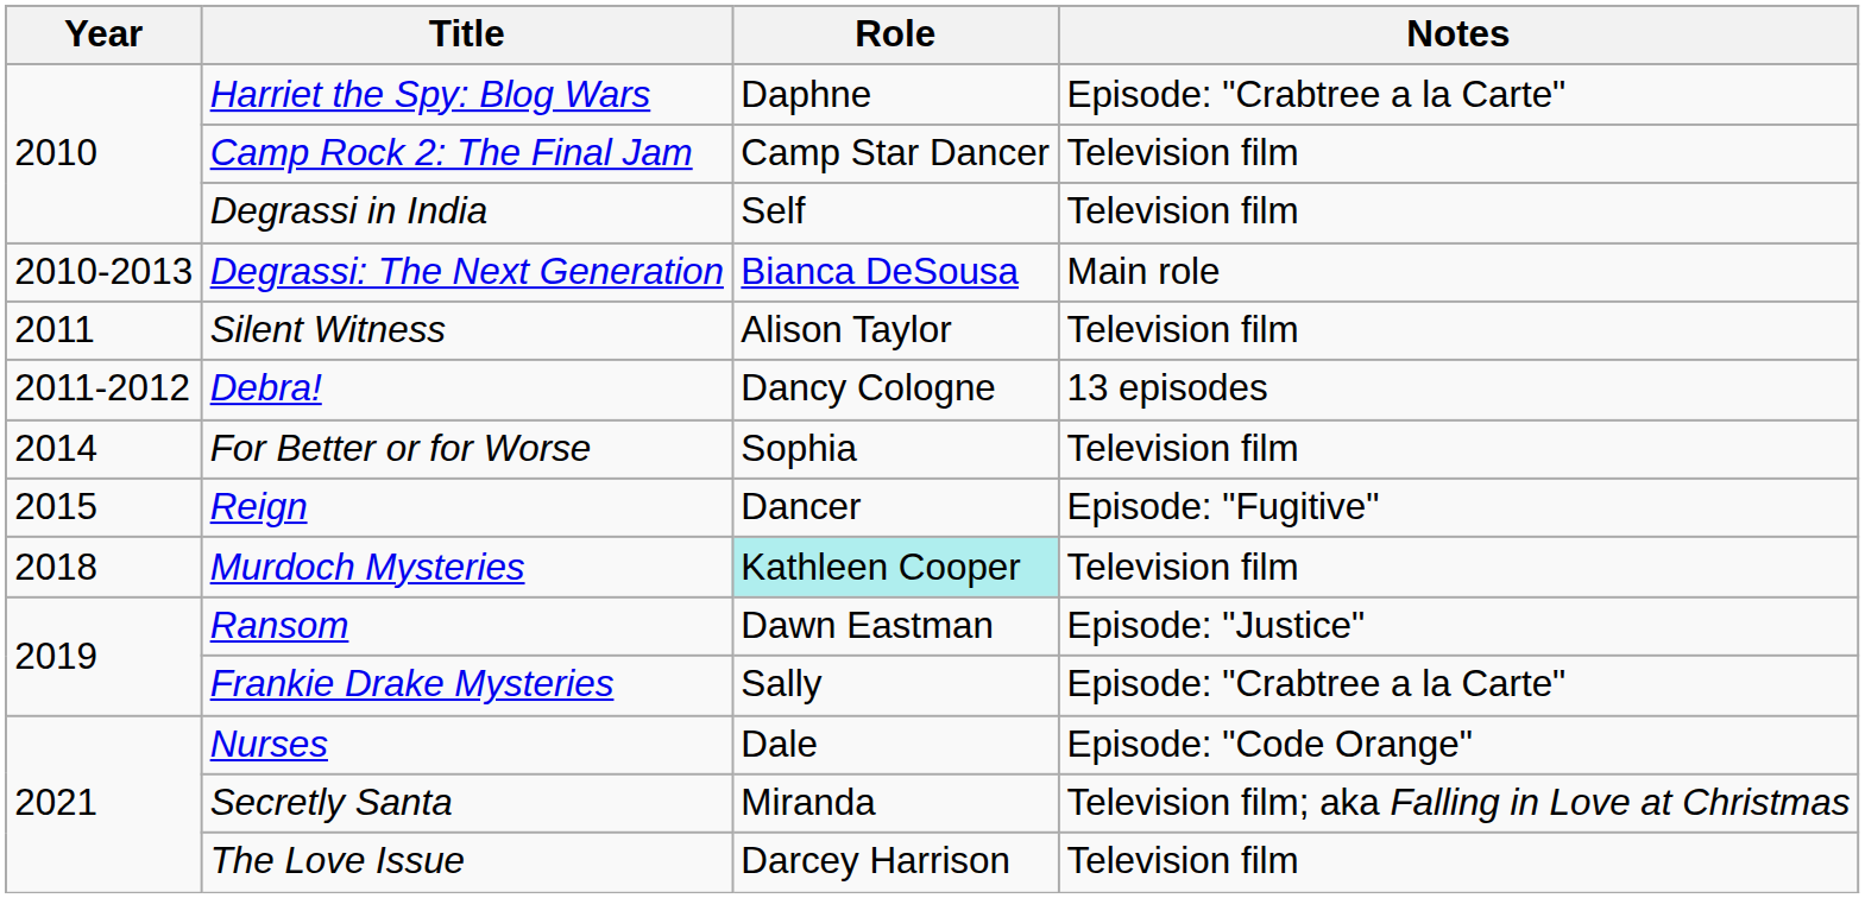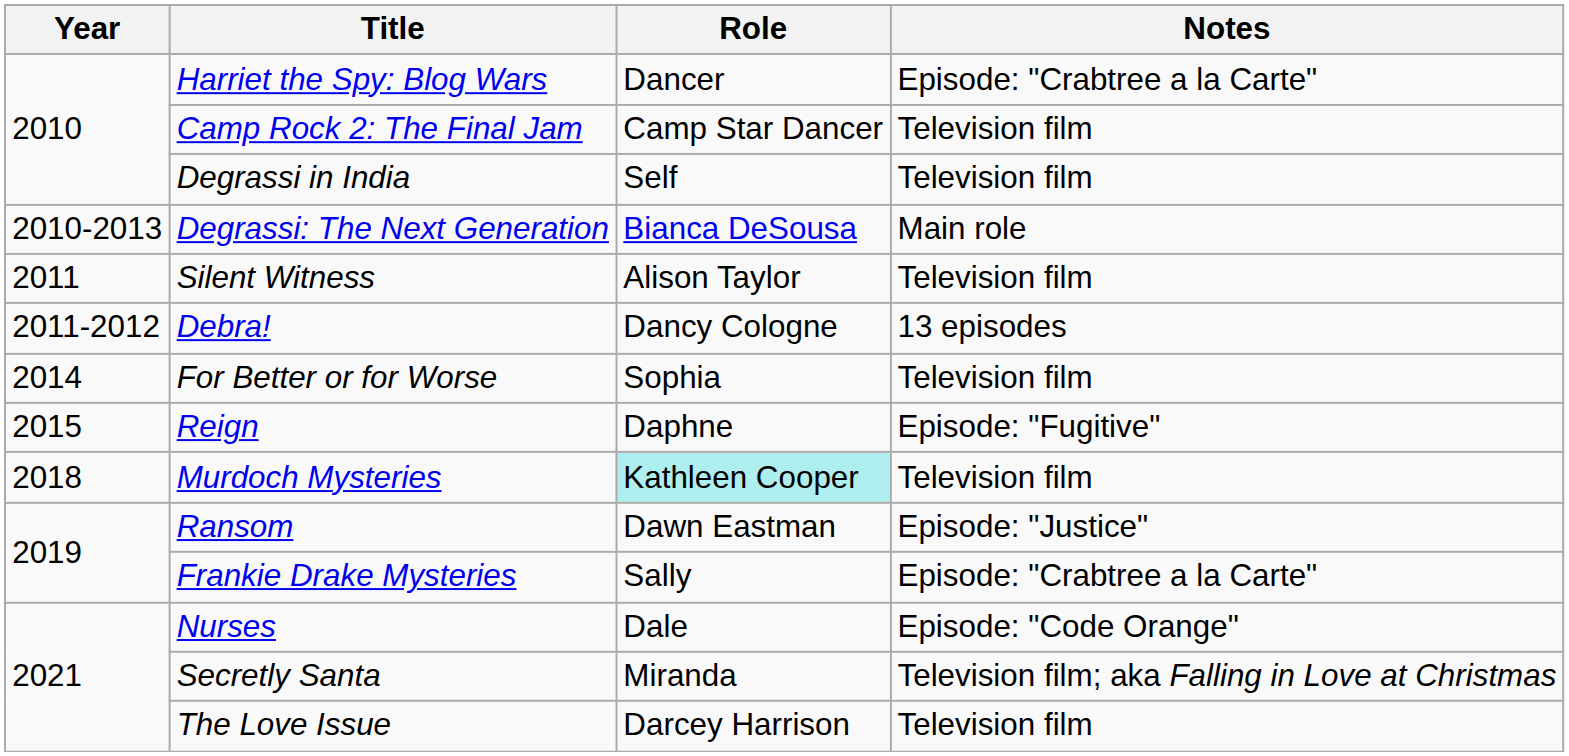Harriet the Spy: Blog Wars | Role: Daphne -> Dancer
Reign | Role: Dancer -> Daphne
